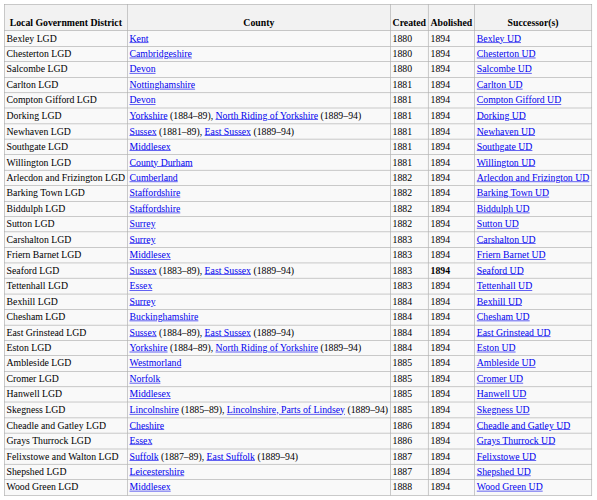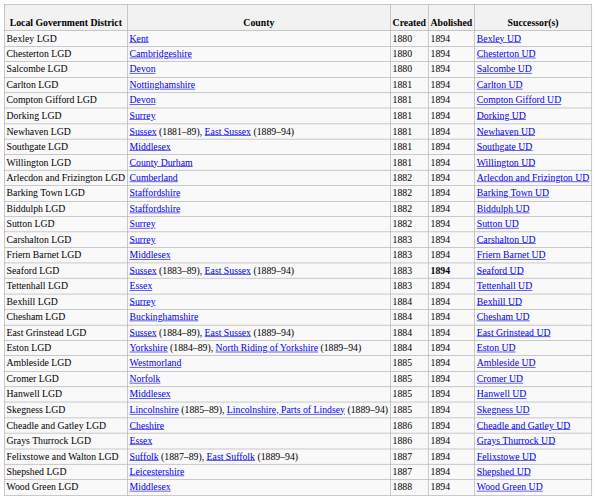Dorking LGD | County: Yorkshire (1884–89), North Riding of Yorkshire (1889–94) -> Surrey
